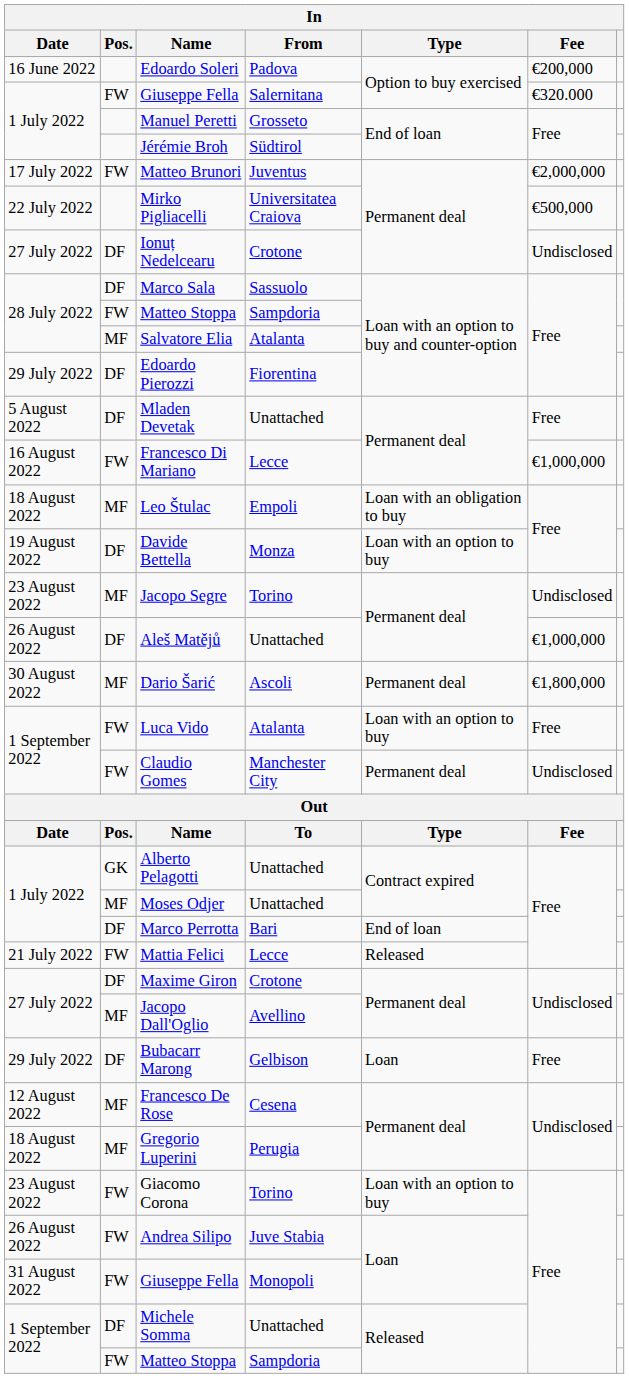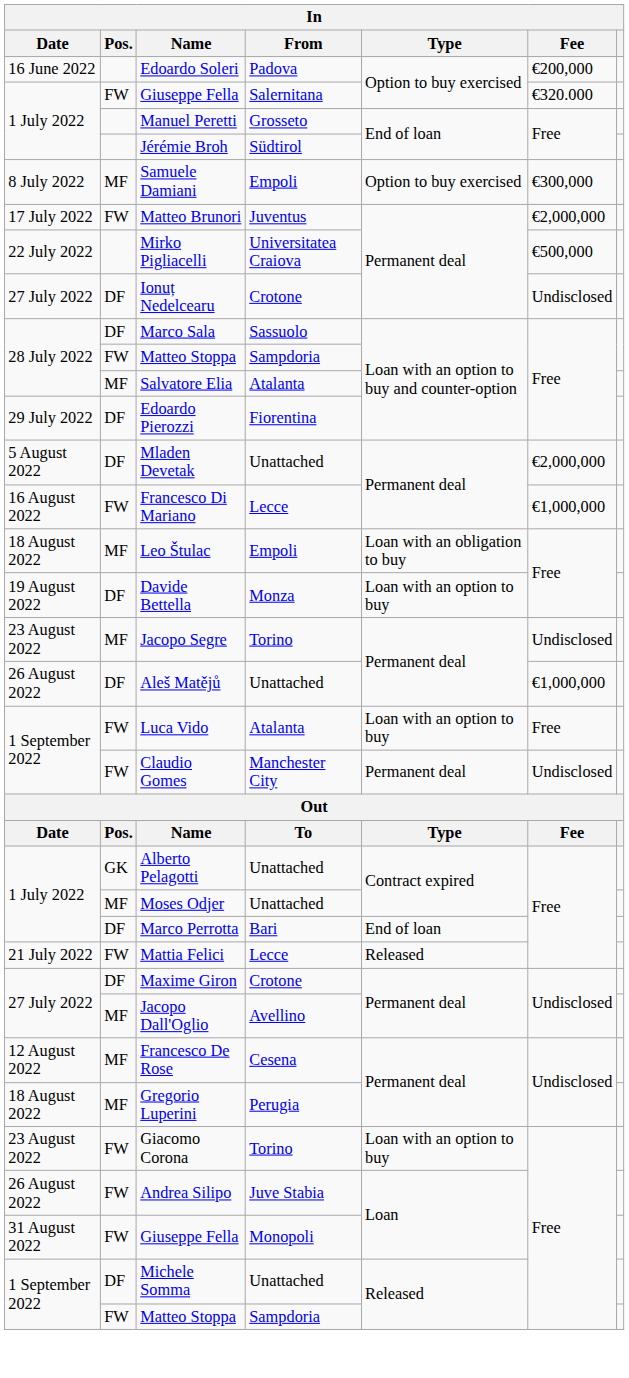+ row: 8 July 2022 | MF | Samuele Damiani | Empoli | Option to buy exercised | €300,000
Mladen Devetak | Fee: Free -> €2,000,000
- row: 30 August 2022 | MF | Dario Šarić | Ascoli | Permanent deal | €1,800,000
- row: 29 July 2022 | DF | Bubacarr Marong | Gelbison | Loan | Free
